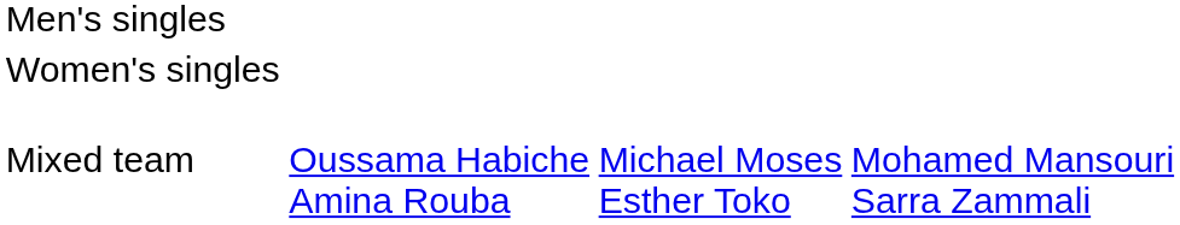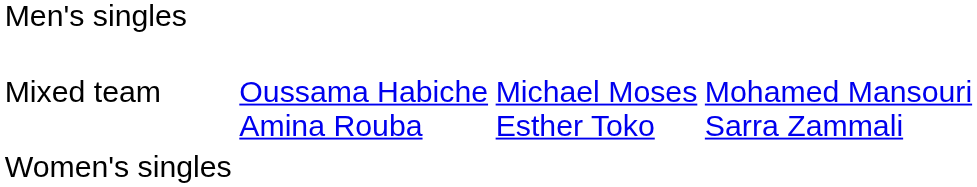rows swapped: Women's singles <-> Mixed team
